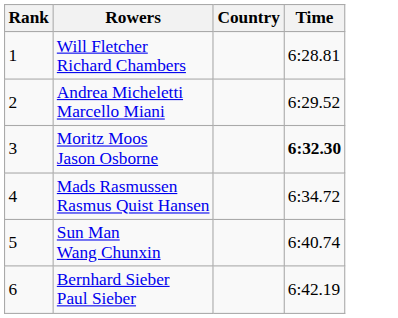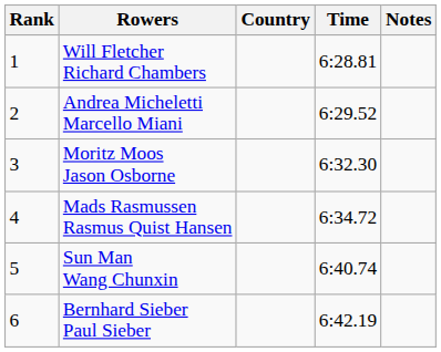+ column: Notes
Moritz Moos Jason Osborne | Time: bold -> normal
